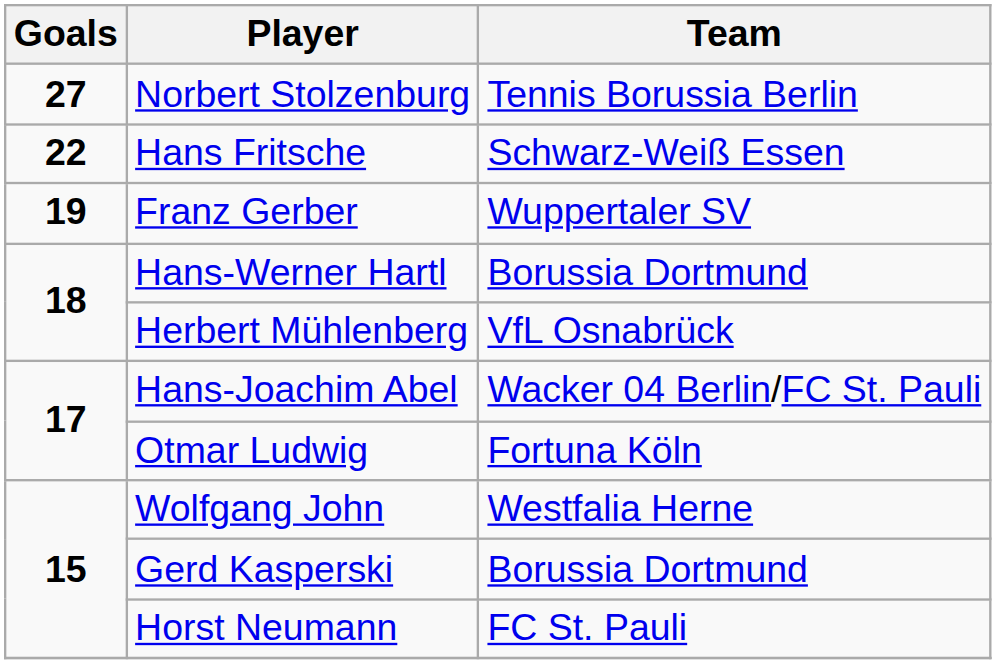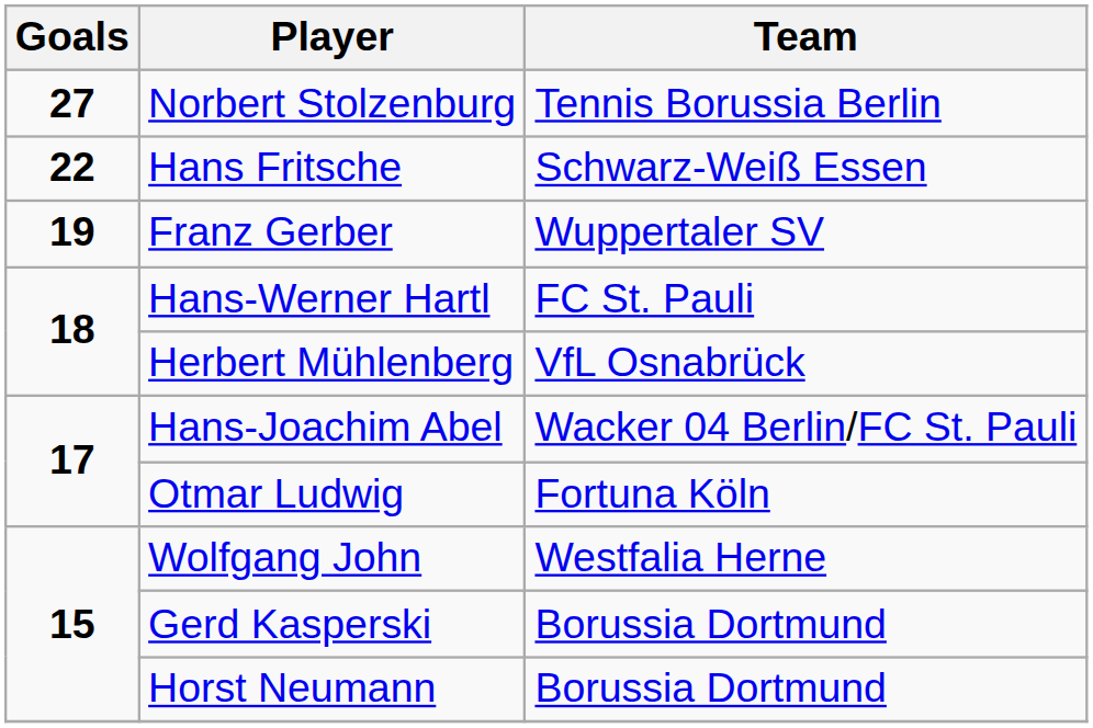Hans-Werner Hartl | Team: Borussia Dortmund -> FC St. Pauli
Horst Neumann | Team: FC St. Pauli -> Borussia Dortmund
